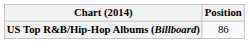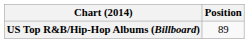US Top R&B/Hip-Hop Albums (Billboard) | Position: 86 -> 89
